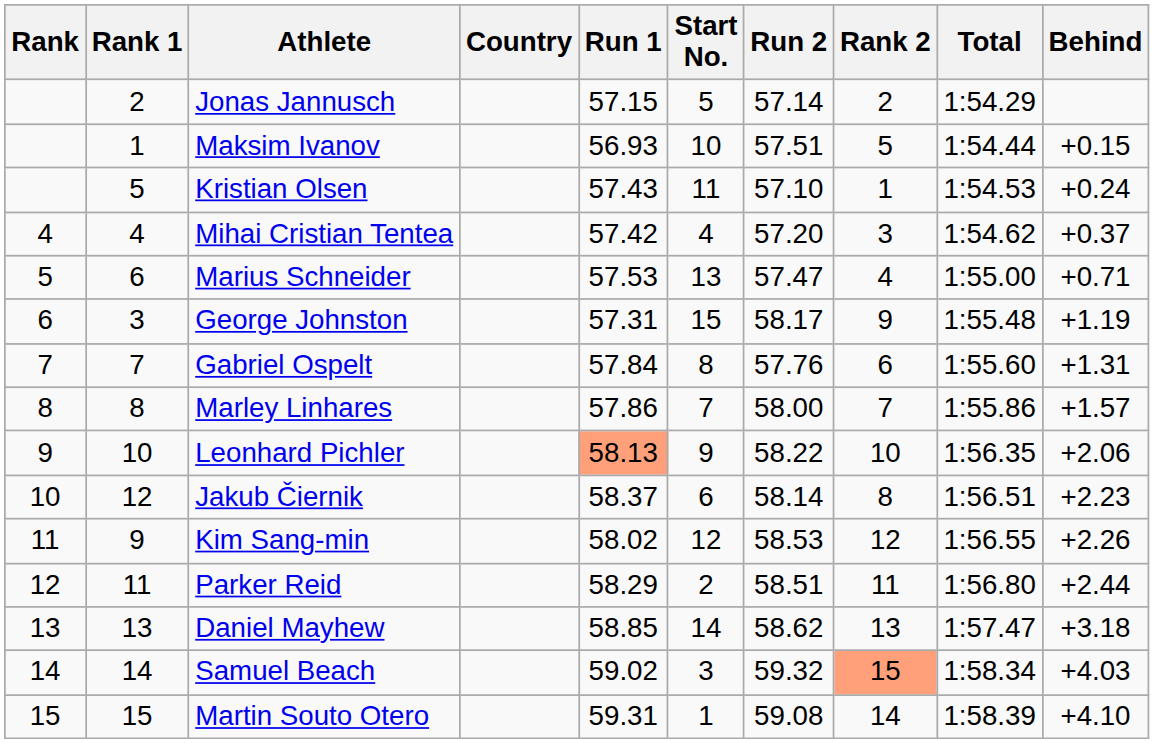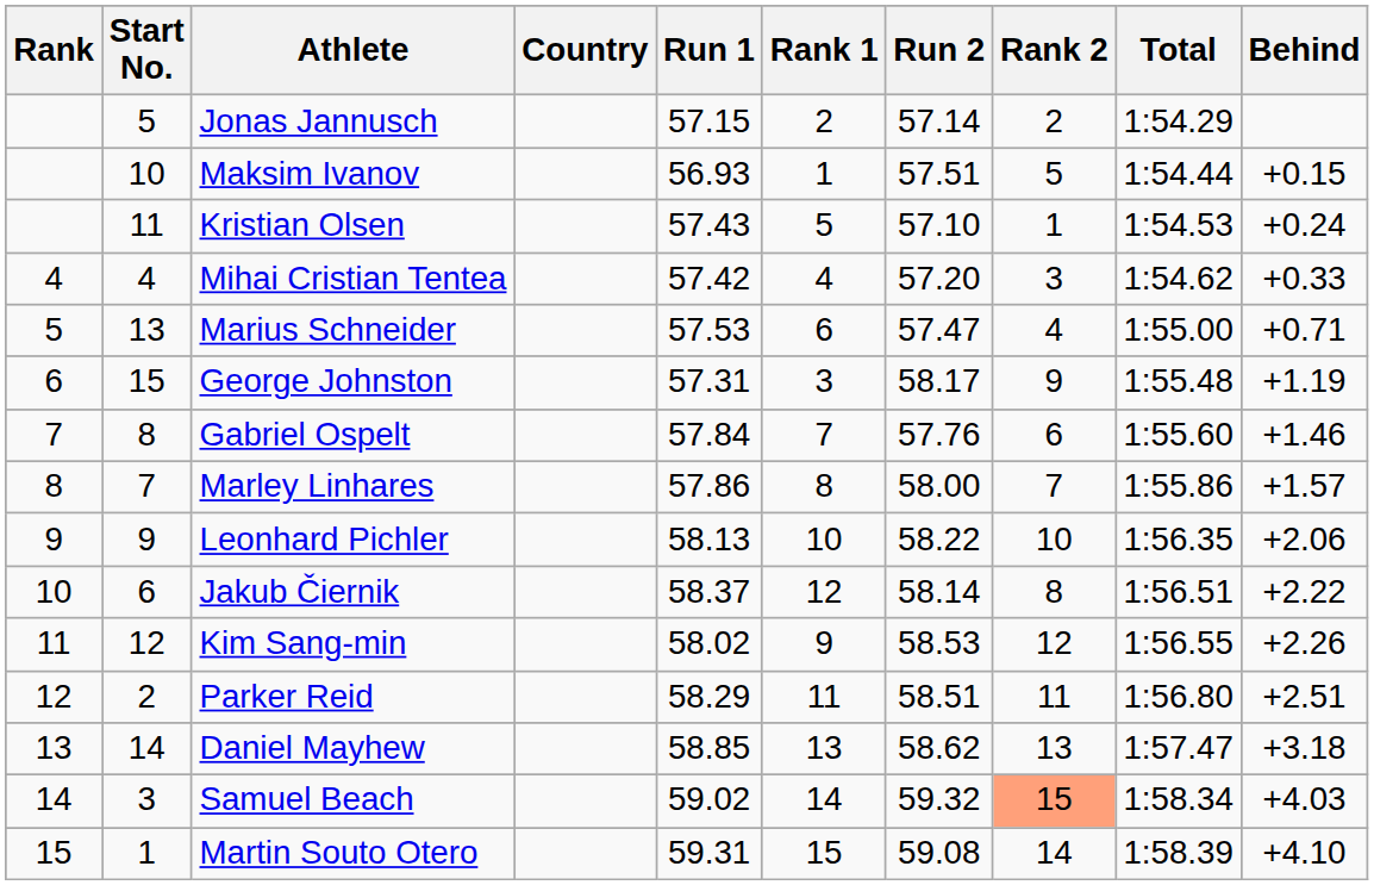columns swapped: Start No. <-> Rank 1
Mihai Cristian Tentea | Behind: +0.37 -> +0.33
Gabriel Ospelt | Behind: +1.31 -> +1.46
Leonhard Pichler | Run 1: lightsalmon background -> no background
Jakub Čiernik | Behind: +2.23 -> +2.22
Parker Reid | Behind: +2.44 -> +2.51
